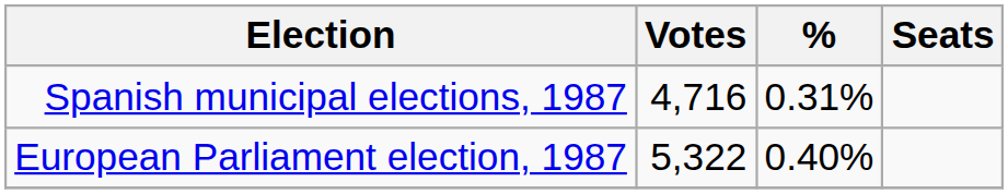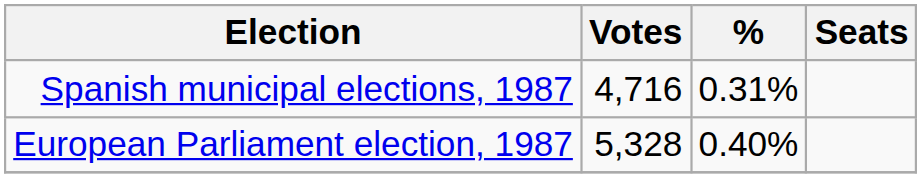European Parliament election, 1987 | Votes: 5,322 -> 5,328
